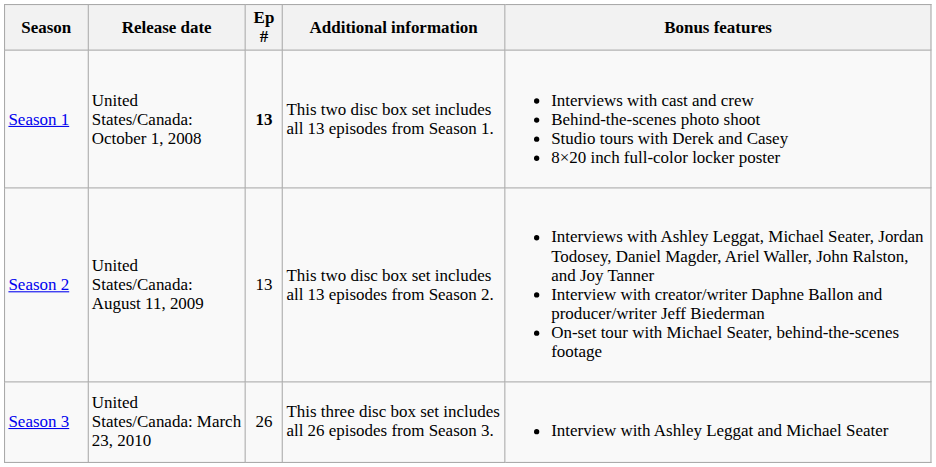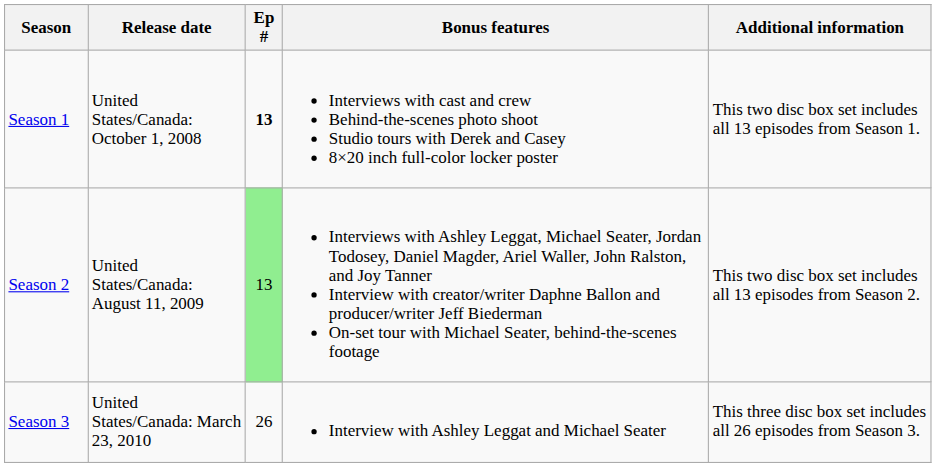columns swapped: Additional information <-> Bonus features
Season 2 | Ep #: no background -> lightgreen background
